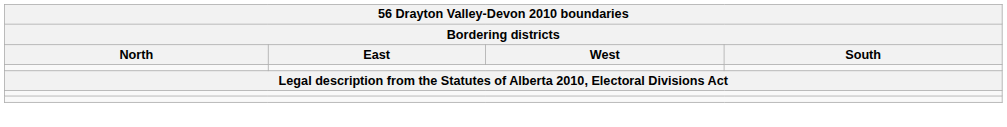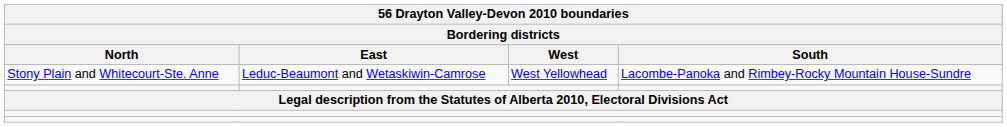+ row: Stony Plain and Whitecourt-Ste. Anne | Leduc-Beaumont and Wetaskiwin-Camrose | West Yellowhead | Lacombe-Panoka and Rimbey-Rocky Mountain House-Sundre
